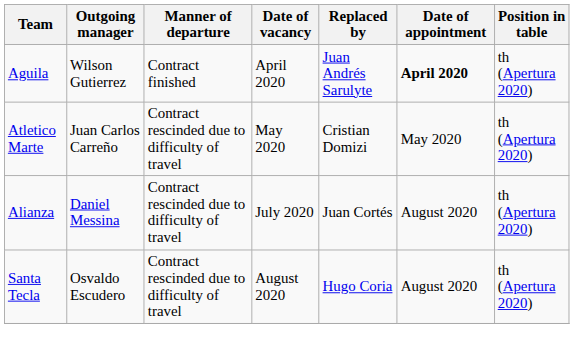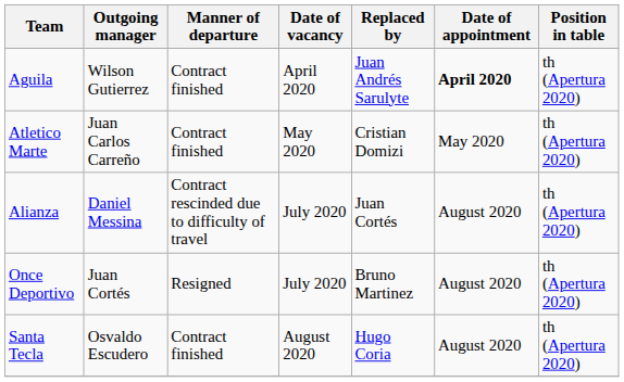Atletico Marte | Manner of departure: Contract rescinded due to difficulty of travel -> Contract finished
+ row: Once Deportivo | Juan Cortés | Resigned | July 2020 | Bruno Martinez | August 2020 | th (Apertura 2020)
Santa Tecla | Manner of departure: Contract rescinded due to difficulty of travel -> Contract finished
